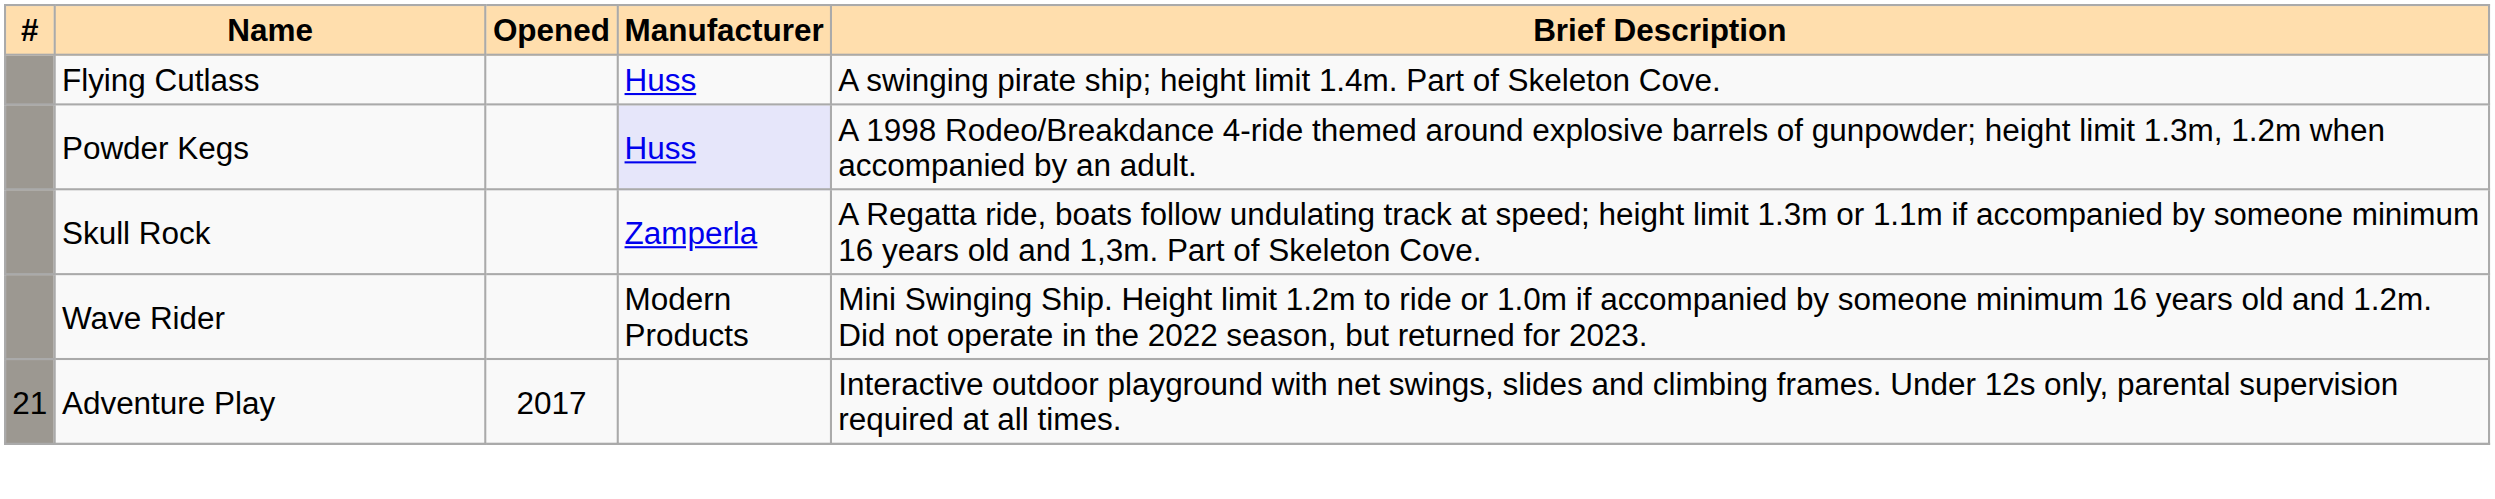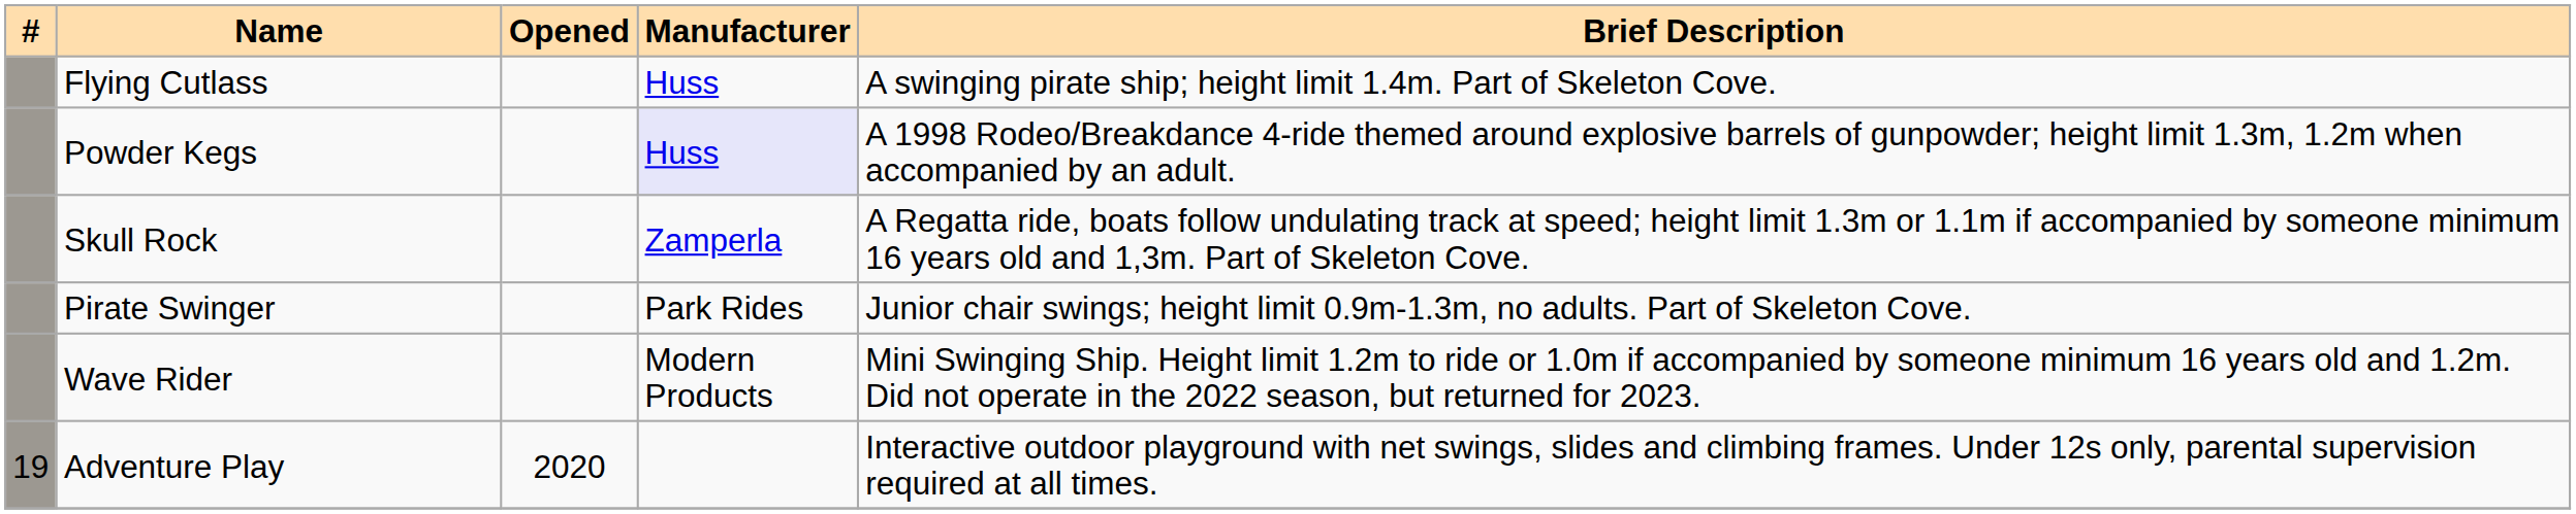+ row: Pirate Swinger | Park Rides | Junior chair swings; height limit 0.9m-1.3m, no adults. Part of Skeleton Cove.
Adventure Play | #: 21 -> 19
Adventure Play | Opened: 2017 -> 2020
